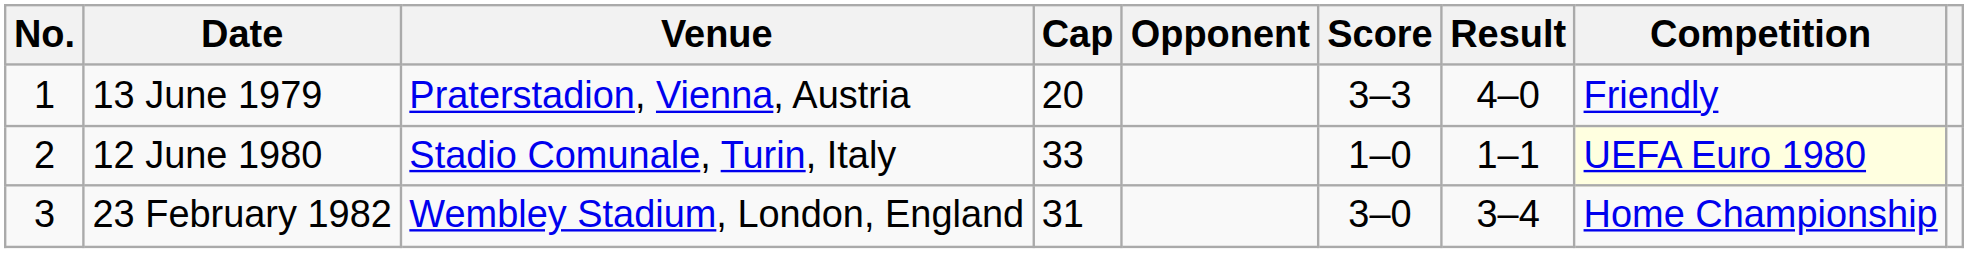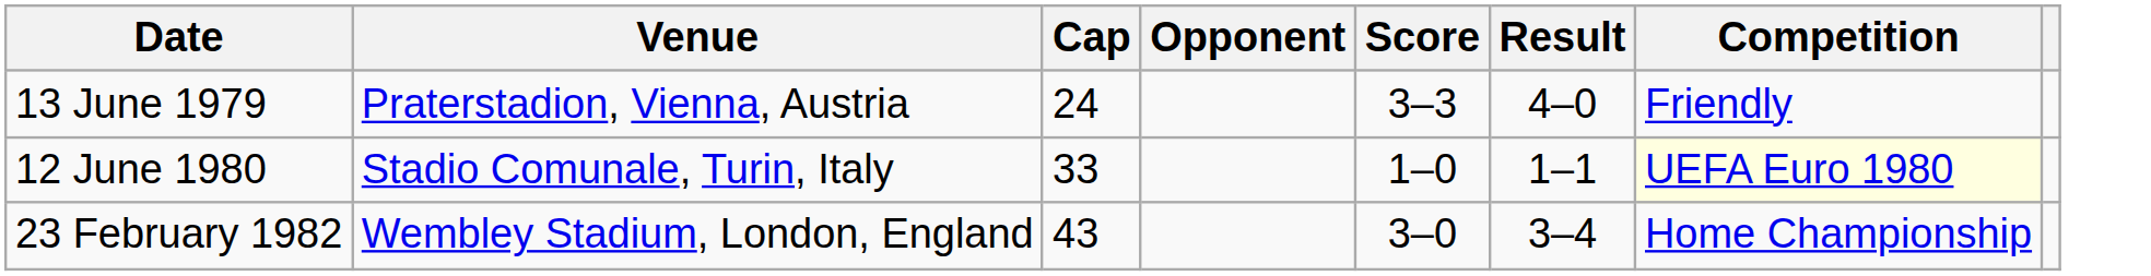- column: No. | 1 | 2 | 3
13 June 1979 | Cap: 20 -> 24
23 February 1982 | Cap: 31 -> 43
